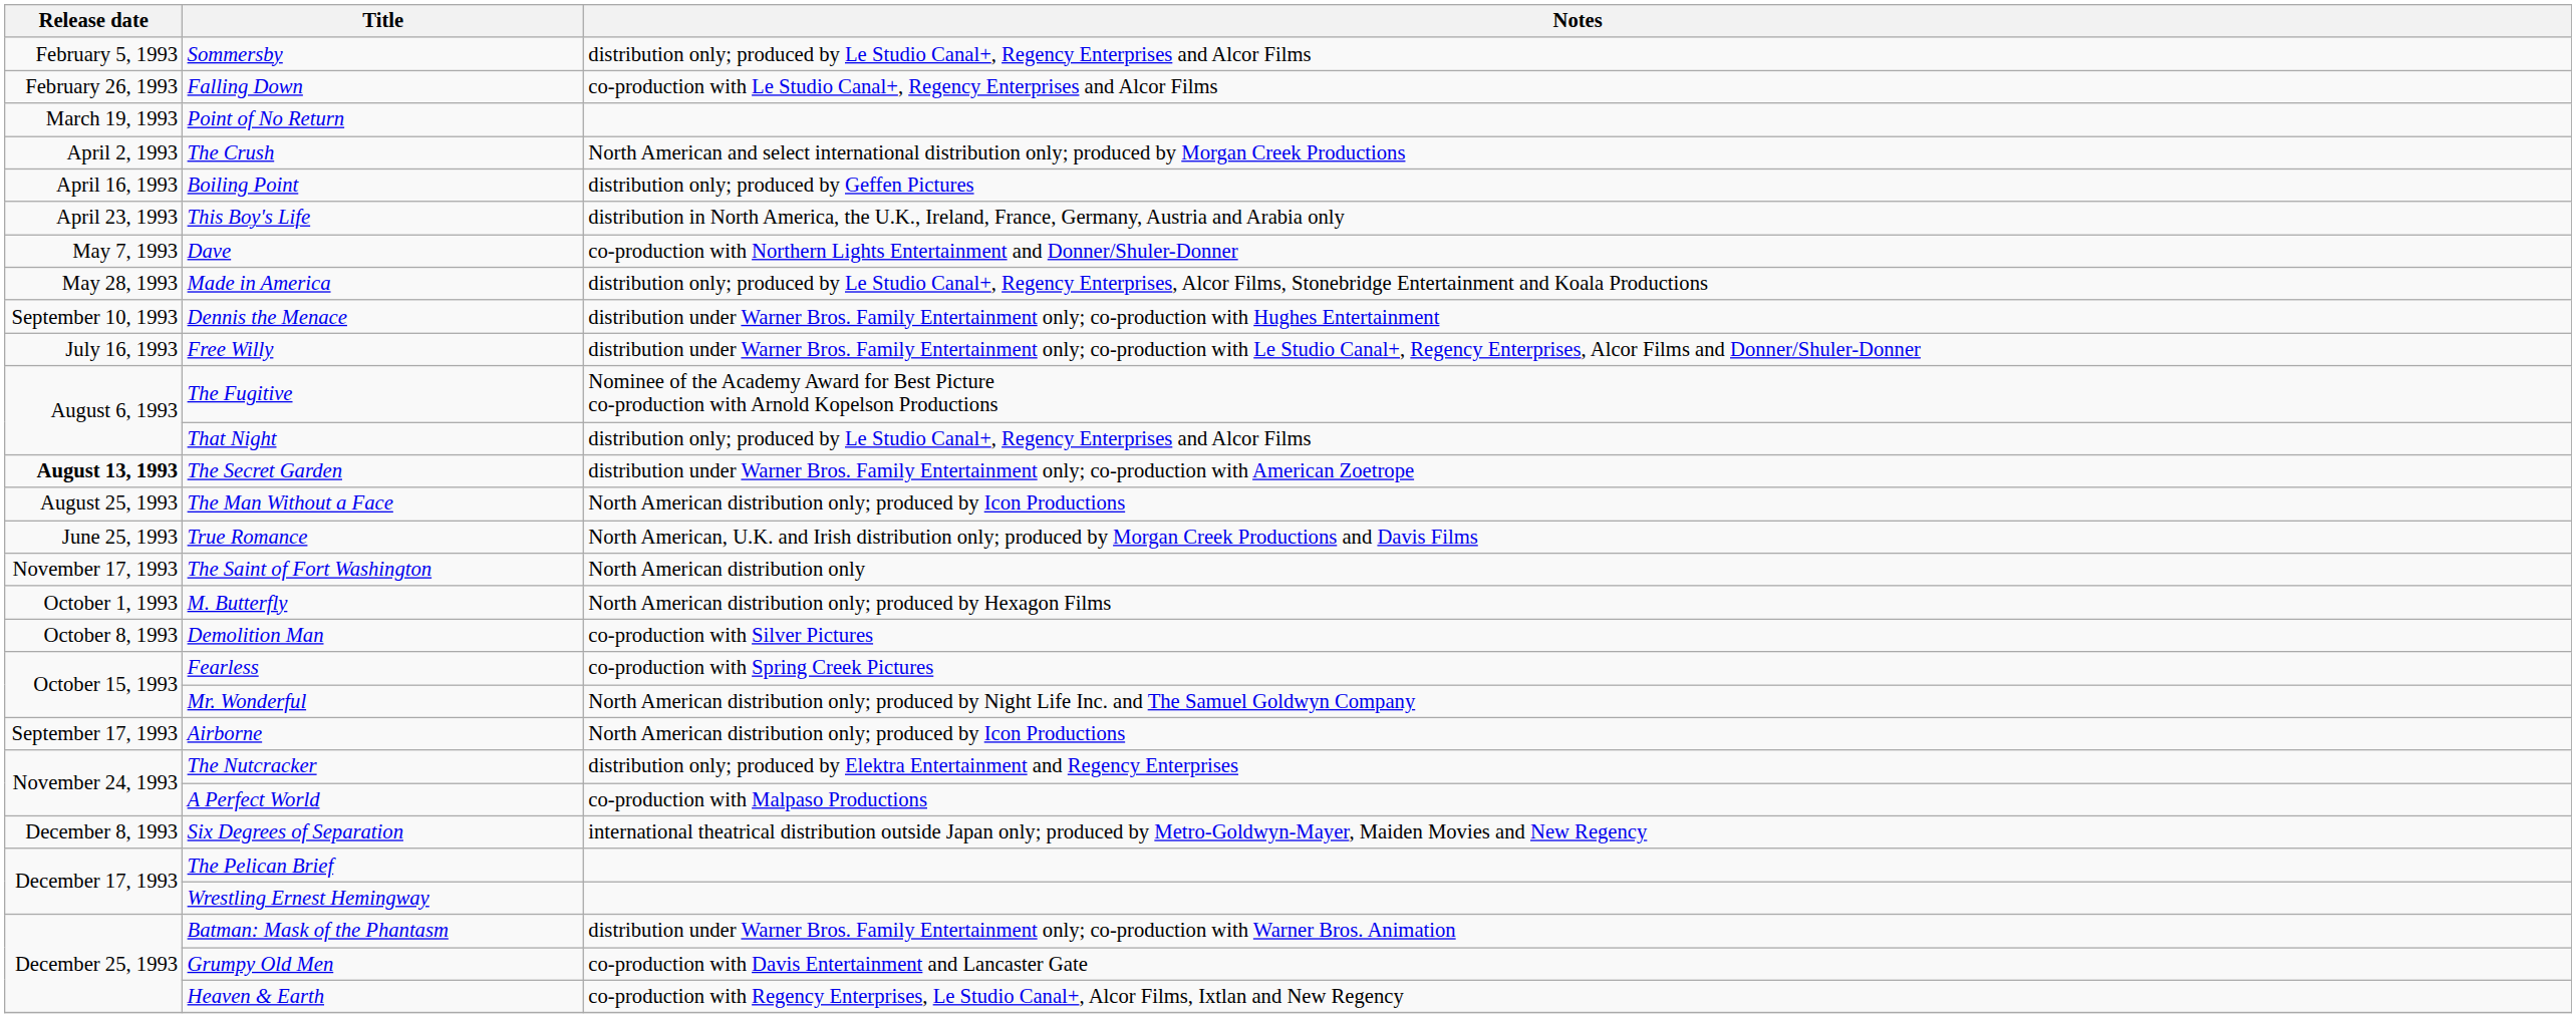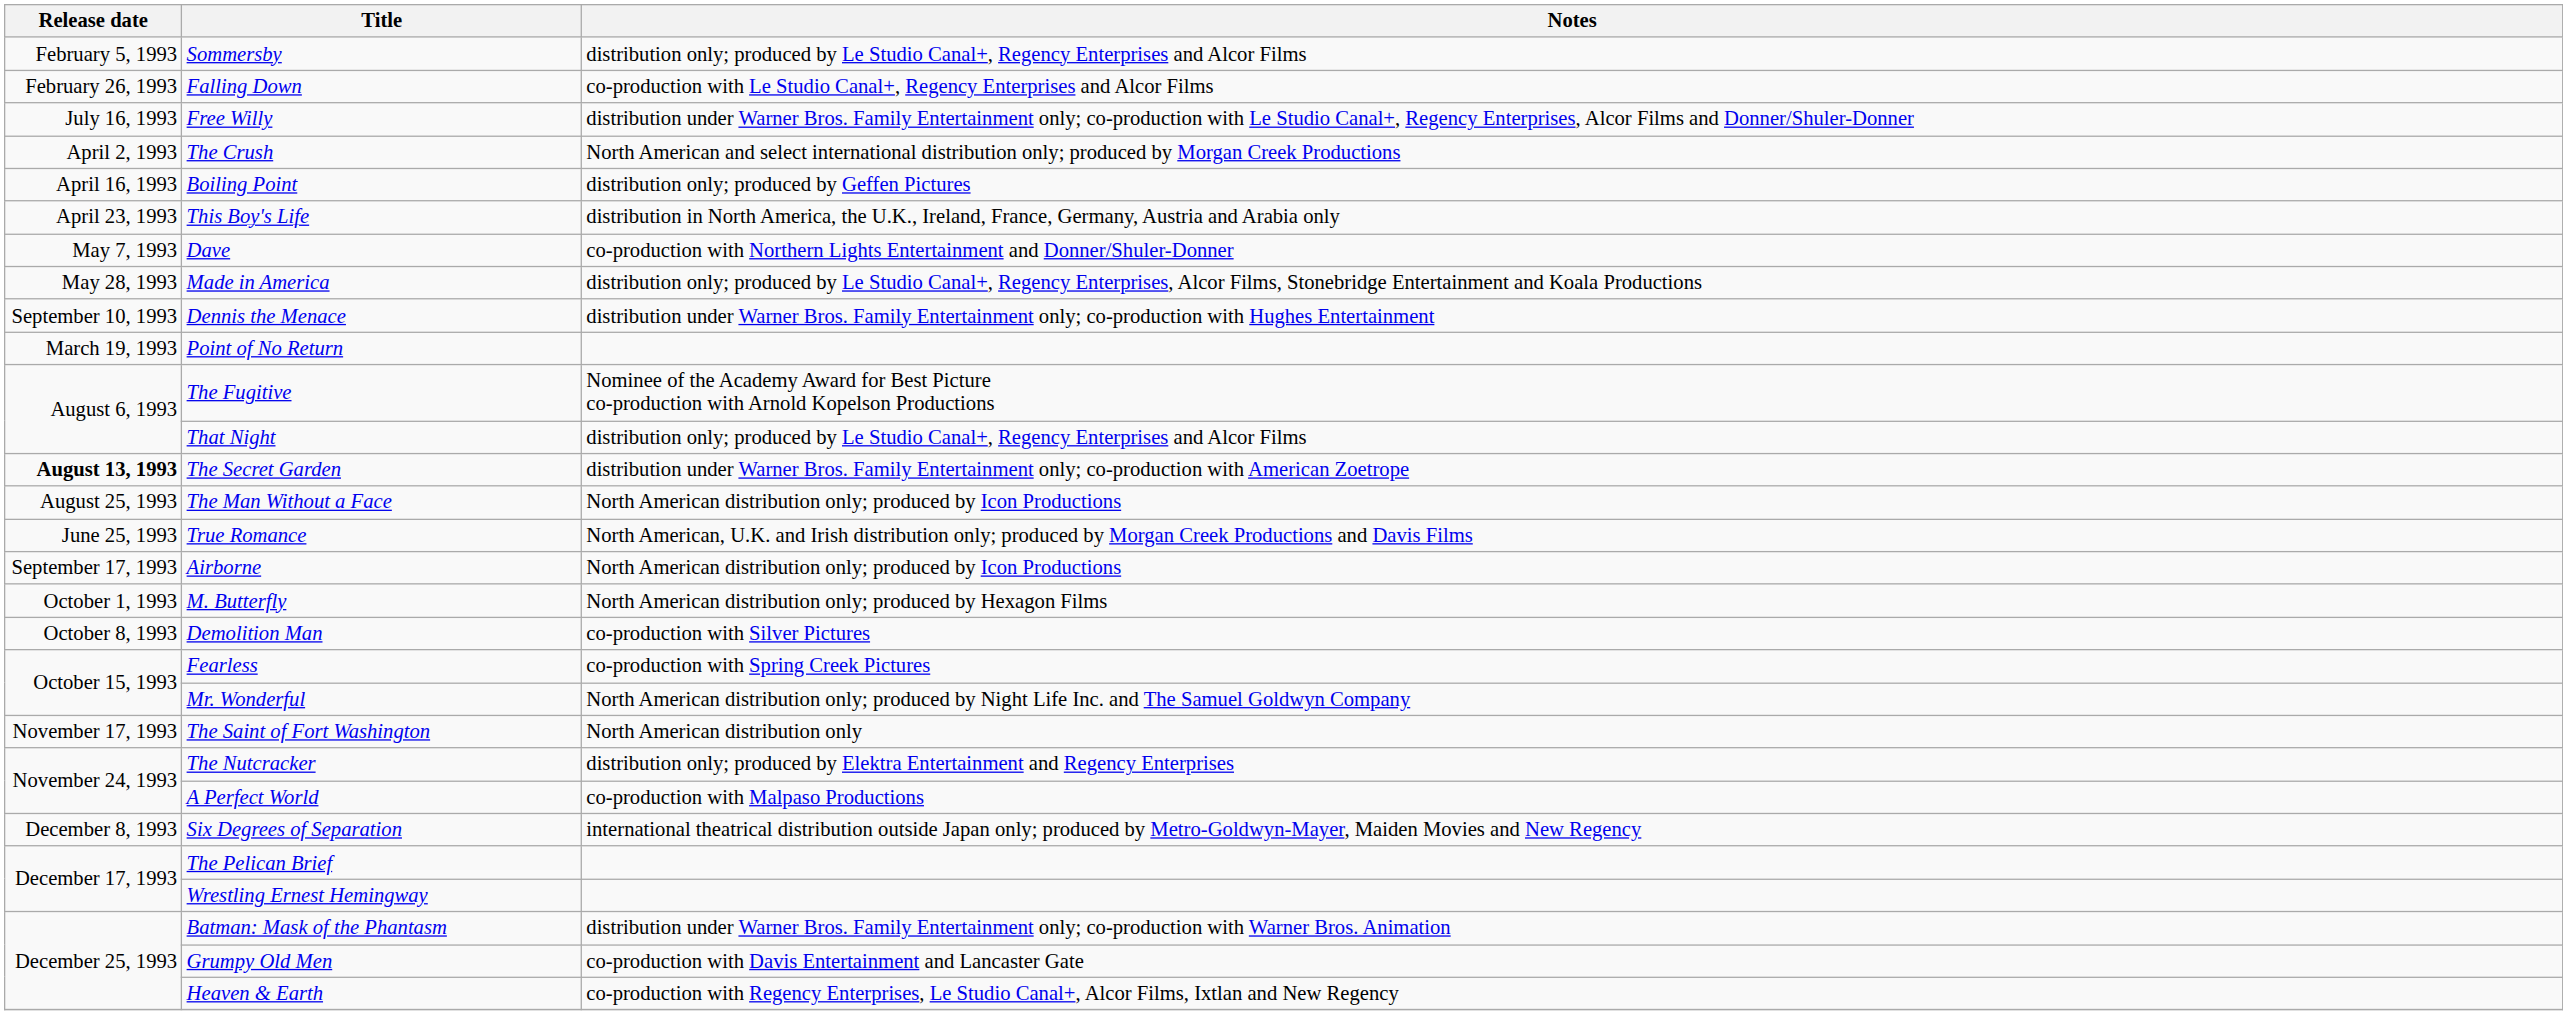rows swapped: Point of No Return <-> Free Willy
rows swapped: Airborne <-> The Saint of Fort Washington
